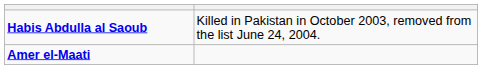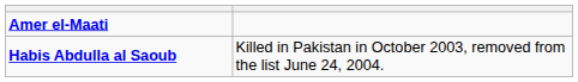rows swapped: Amer el-Maati <-> Habis Abdulla al Saoub
